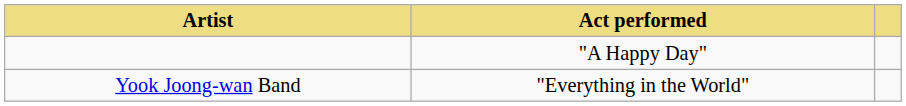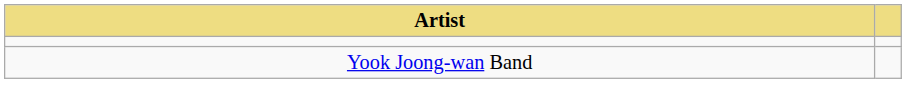- column: Act performed | "A Happy Day" | "Everything in the World"
